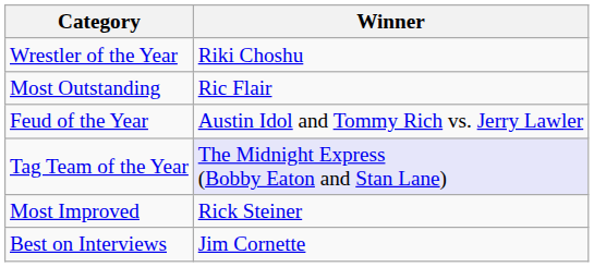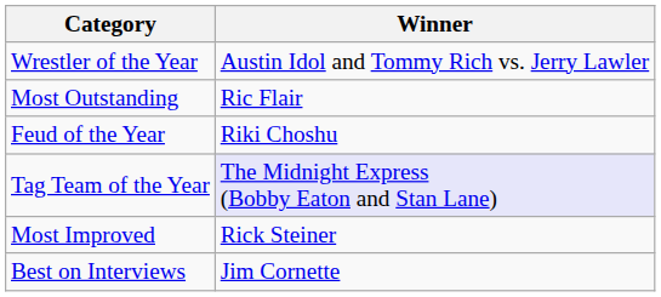Wrestler of the Year | Winner: Riki Choshu -> Austin Idol and Tommy Rich vs. Jerry Lawler
Feud of the Year | Winner: Austin Idol and Tommy Rich vs. Jerry Lawler -> Riki Choshu
